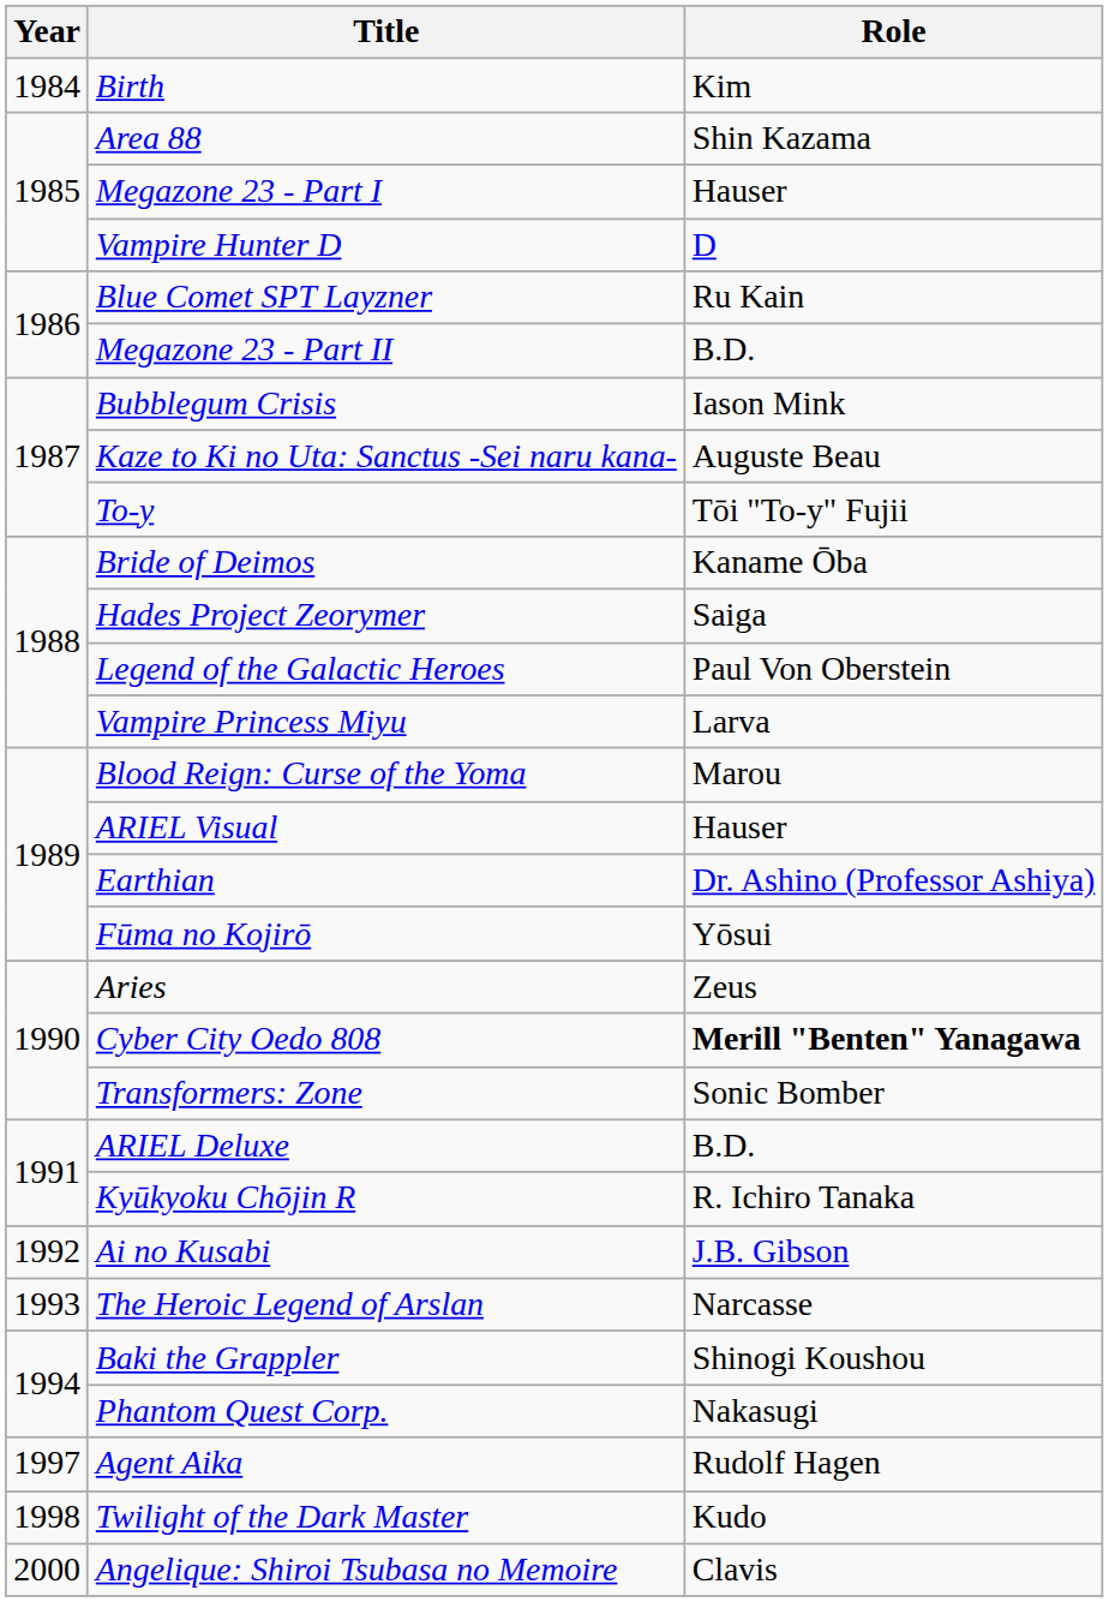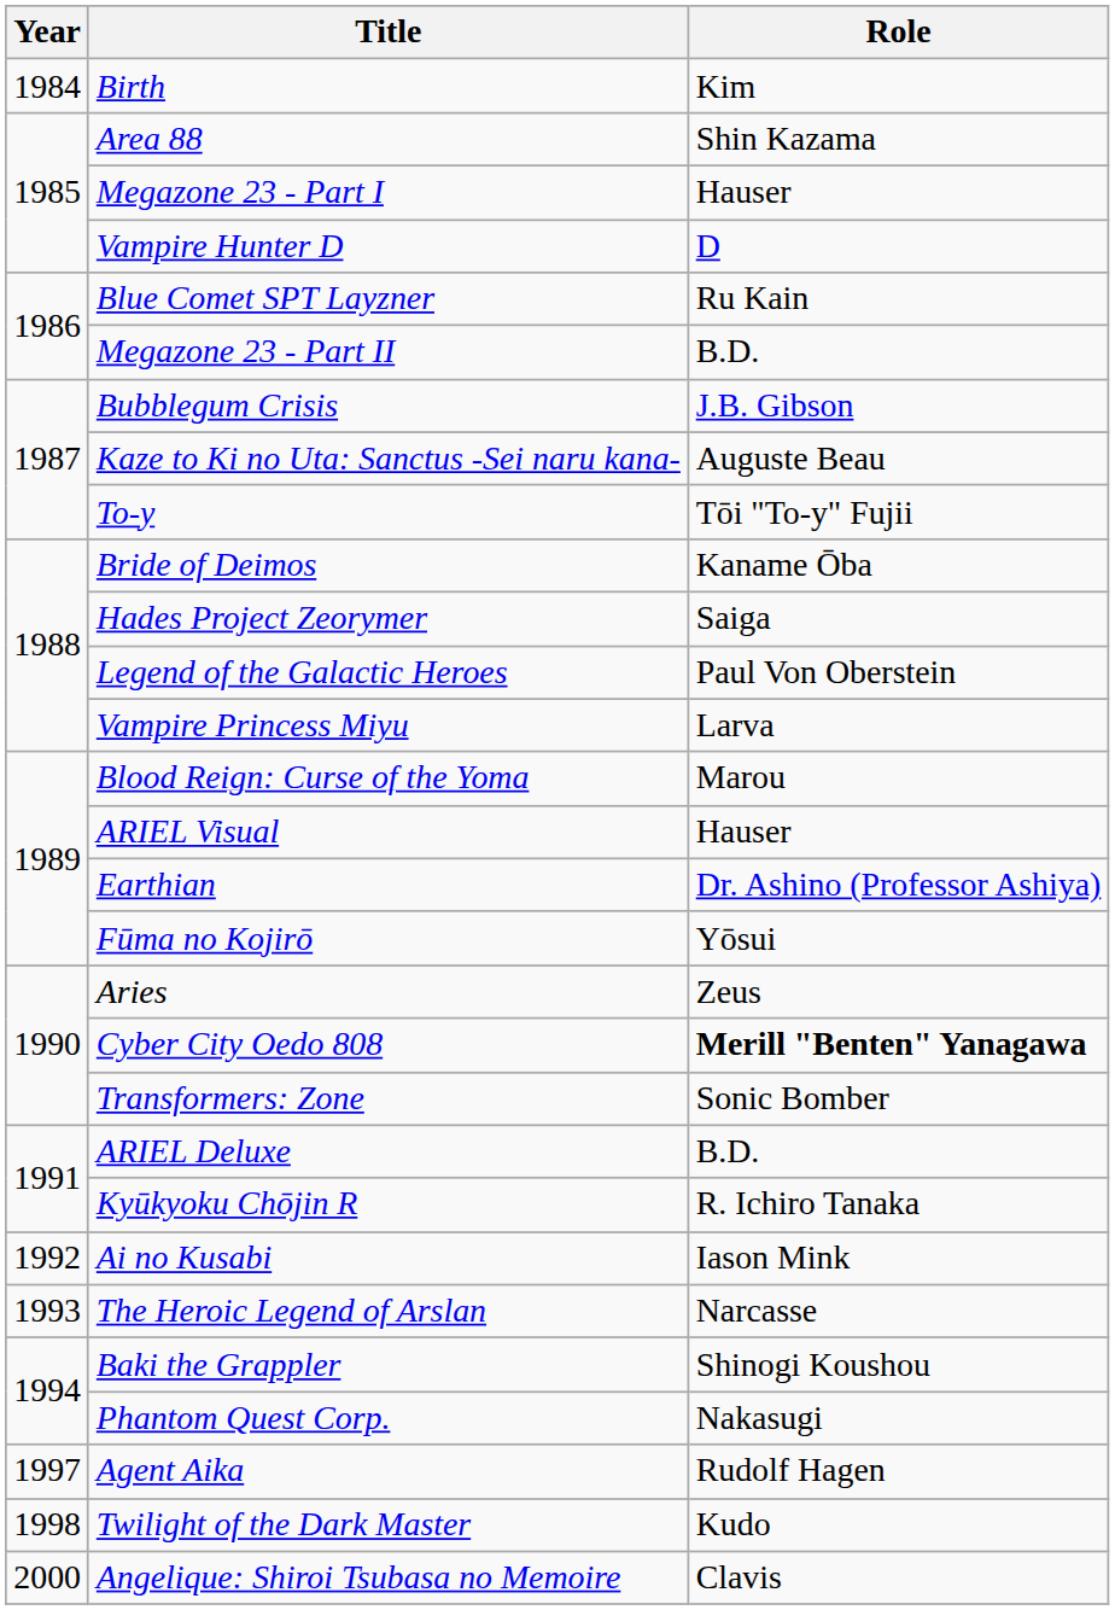Bubblegum Crisis | Role: Iason Mink -> J.B. Gibson
Ai no Kusabi | Role: J.B. Gibson -> Iason Mink
